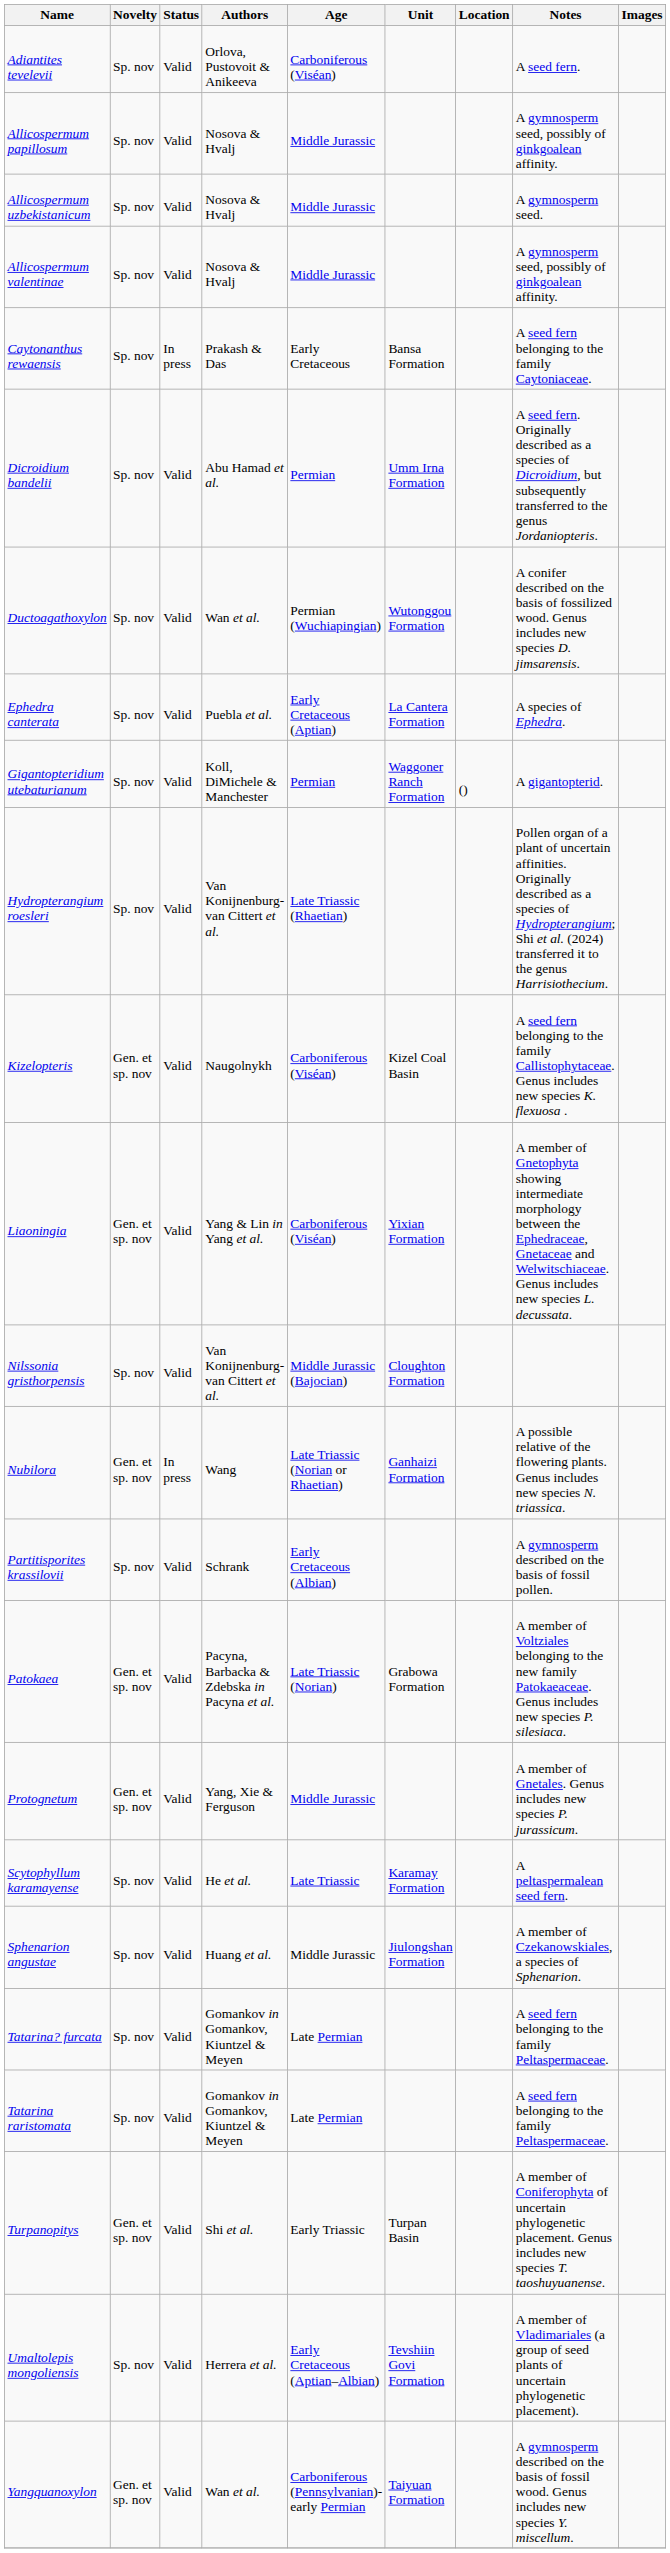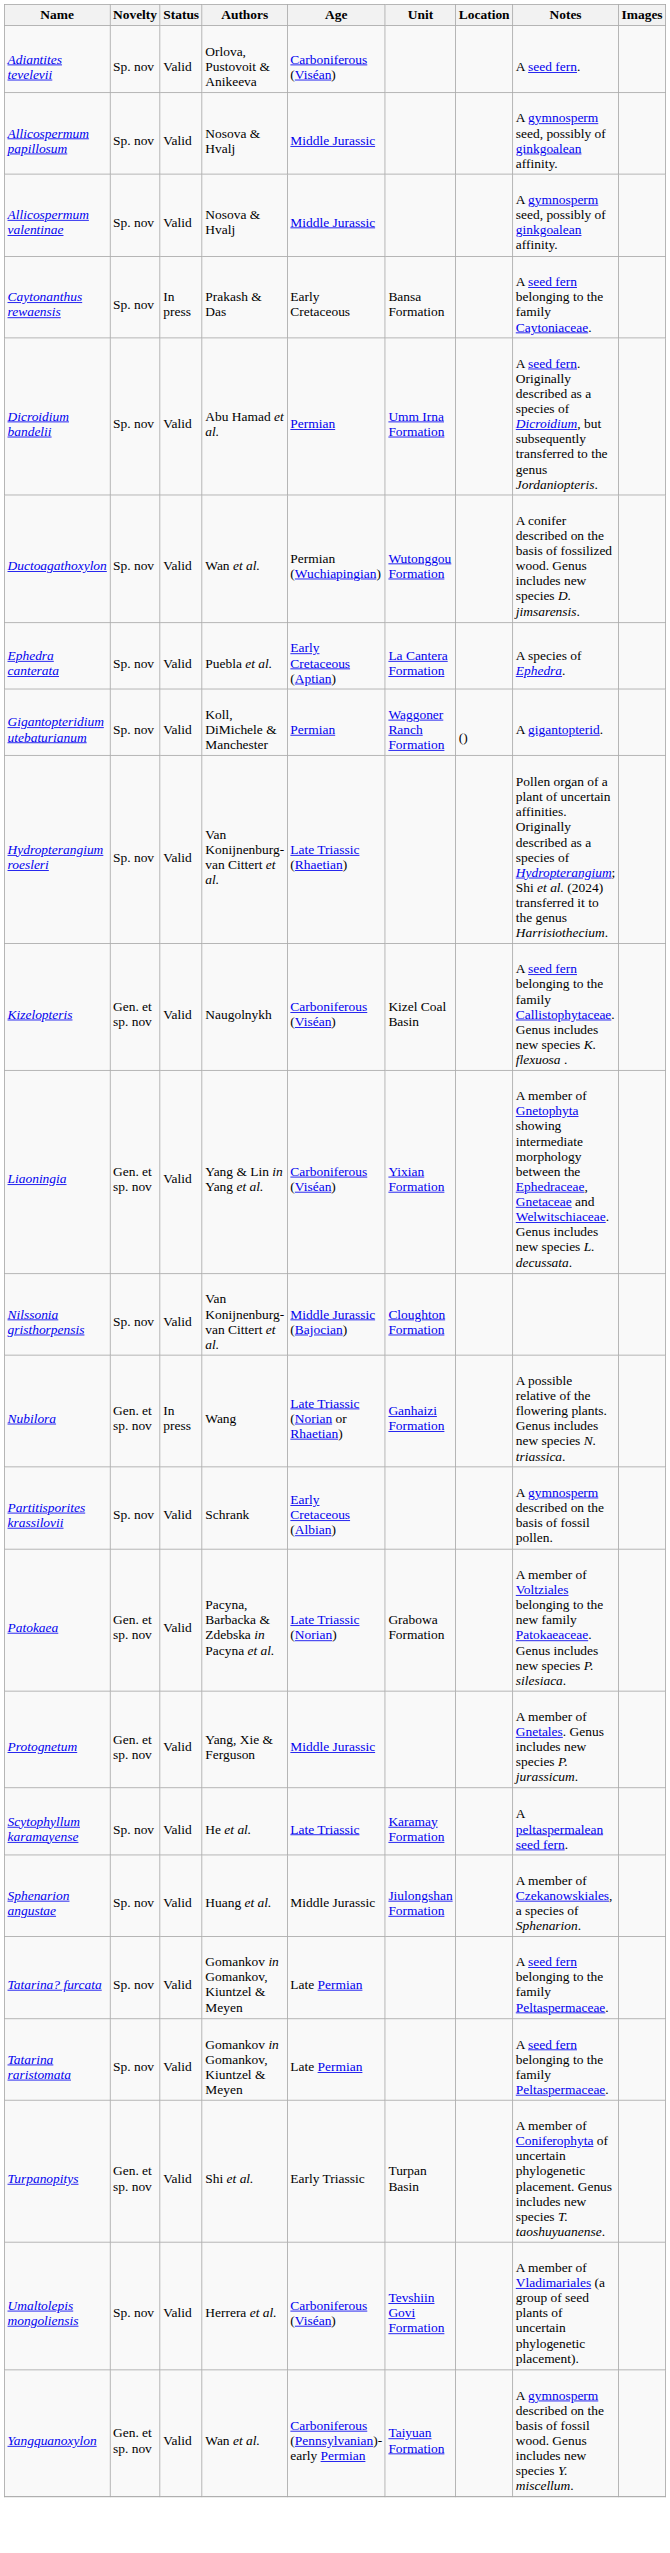- row: Allicospermum uzbekistanicum | Sp. nov | Valid | Nosova & Hvalj | Middle Jurassic | A gymnosperm seed.
Umaltolepis mongoliensis | Age: Early Cretaceous (Aptian–Albian) -> Carboniferous (Viséan)
